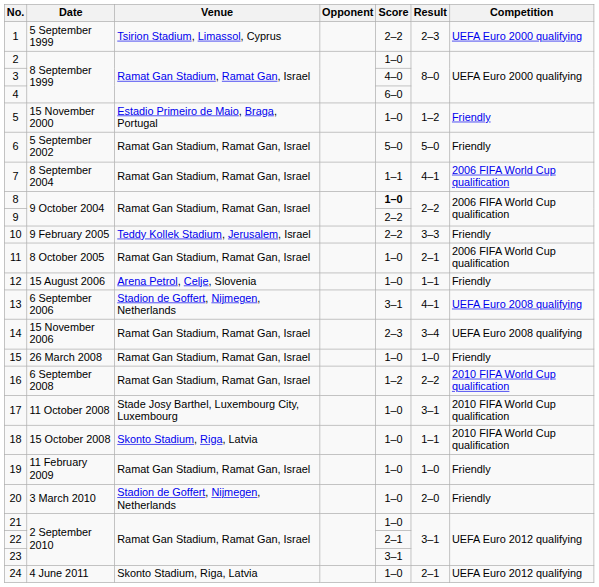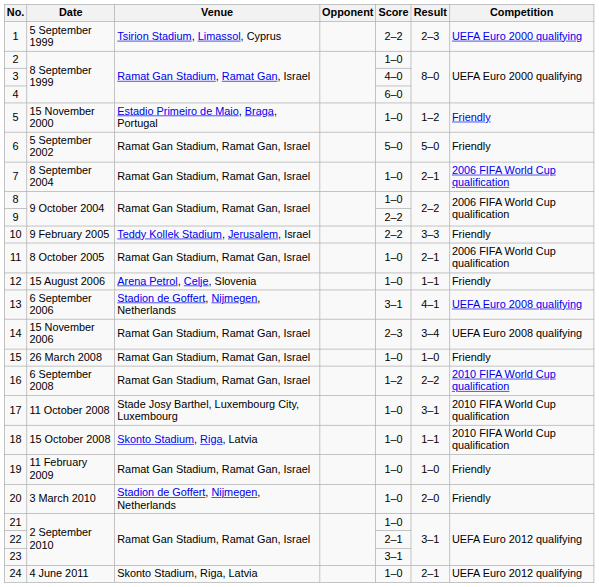7 | Score: 1–1 -> 1–0
7 | Result: 4–1 -> 2–1
8 | Score: bold -> normal
